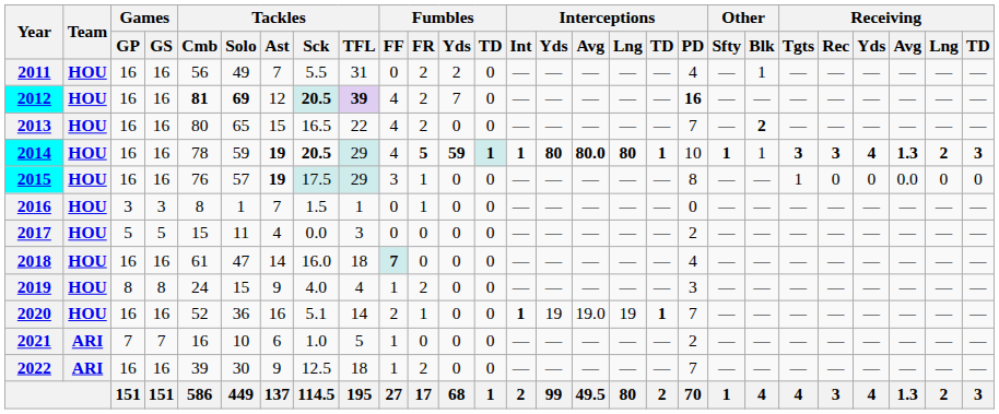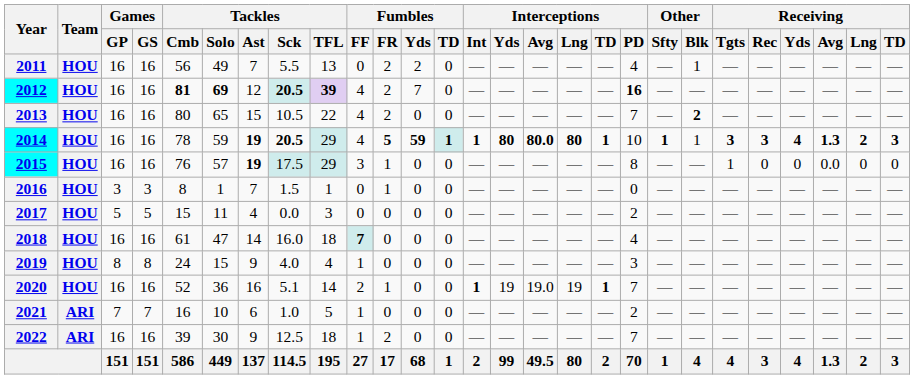2011 | Tackles / TFL: 31 -> 13
2013 | Tackles / Sck: 16.5 -> 10.5
2019 | Fumbles / FR: 2 -> 0
